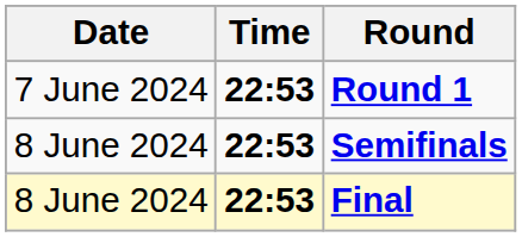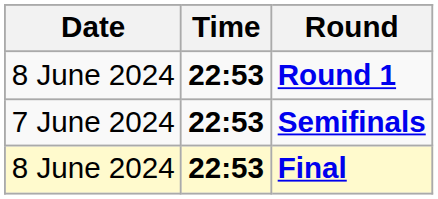Round 1 | Date: 7 June 2024 -> 8 June 2024
Semifinals | Date: 8 June 2024 -> 7 June 2024
